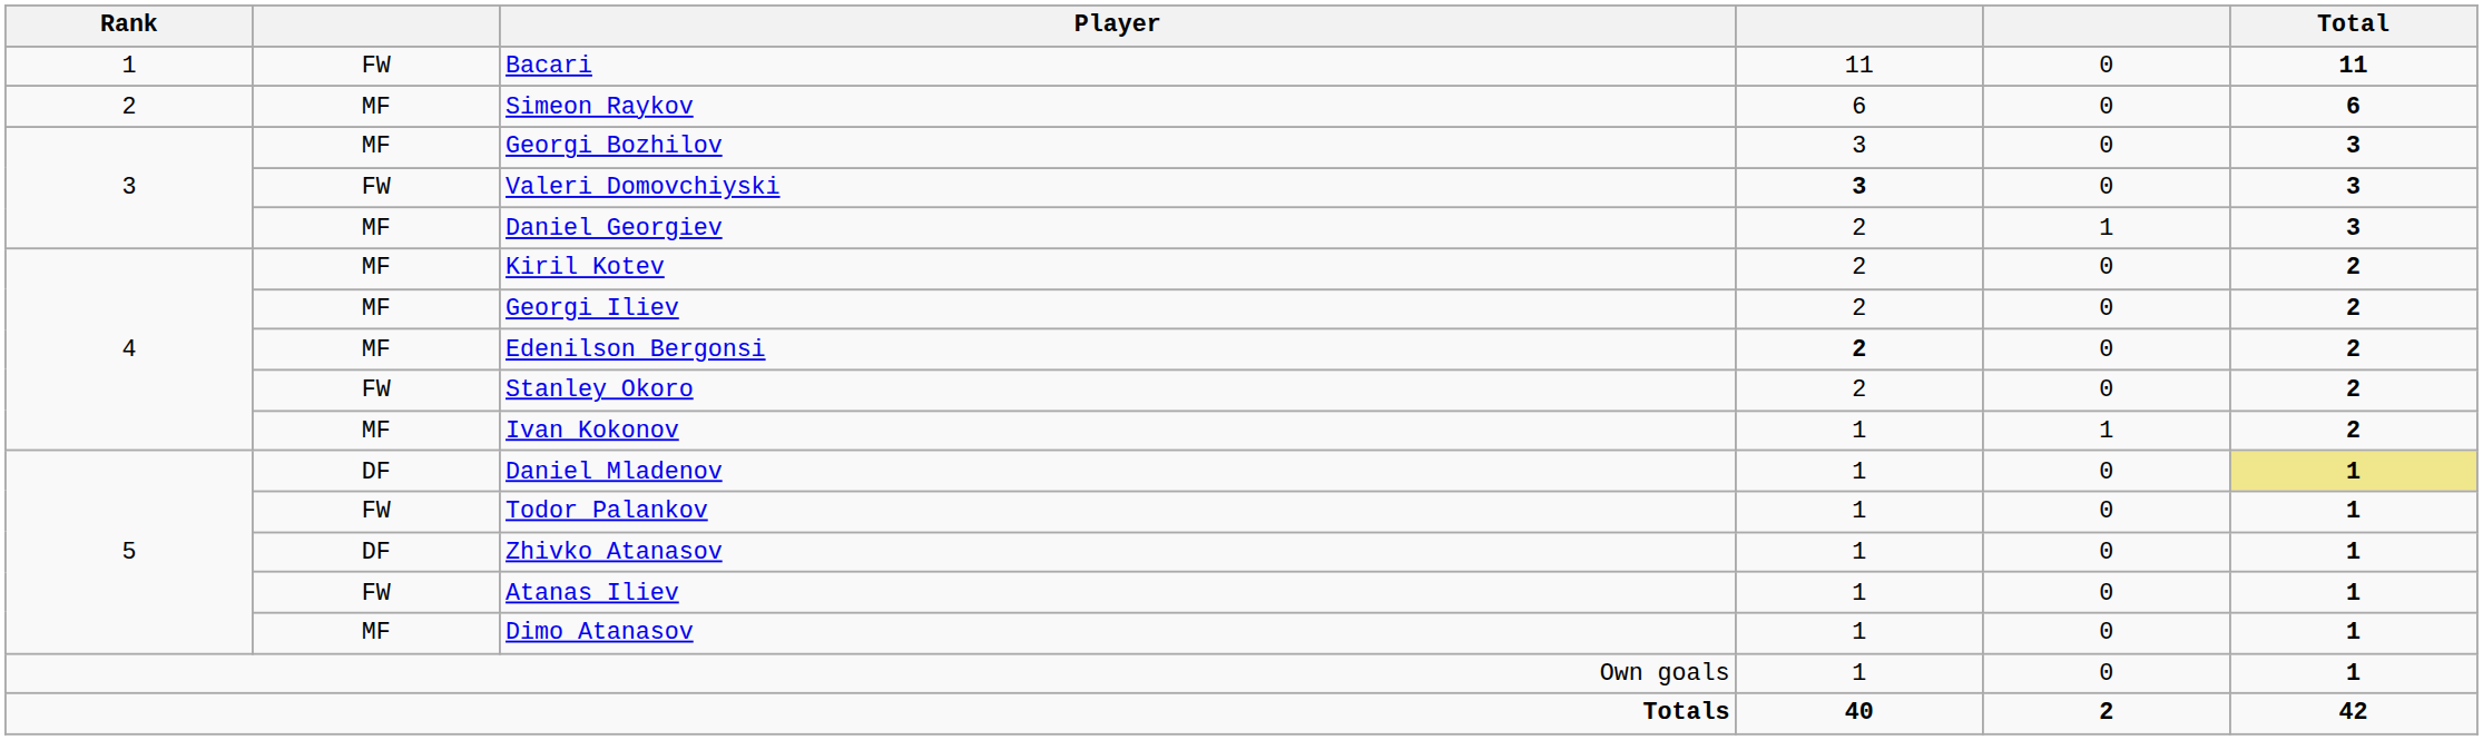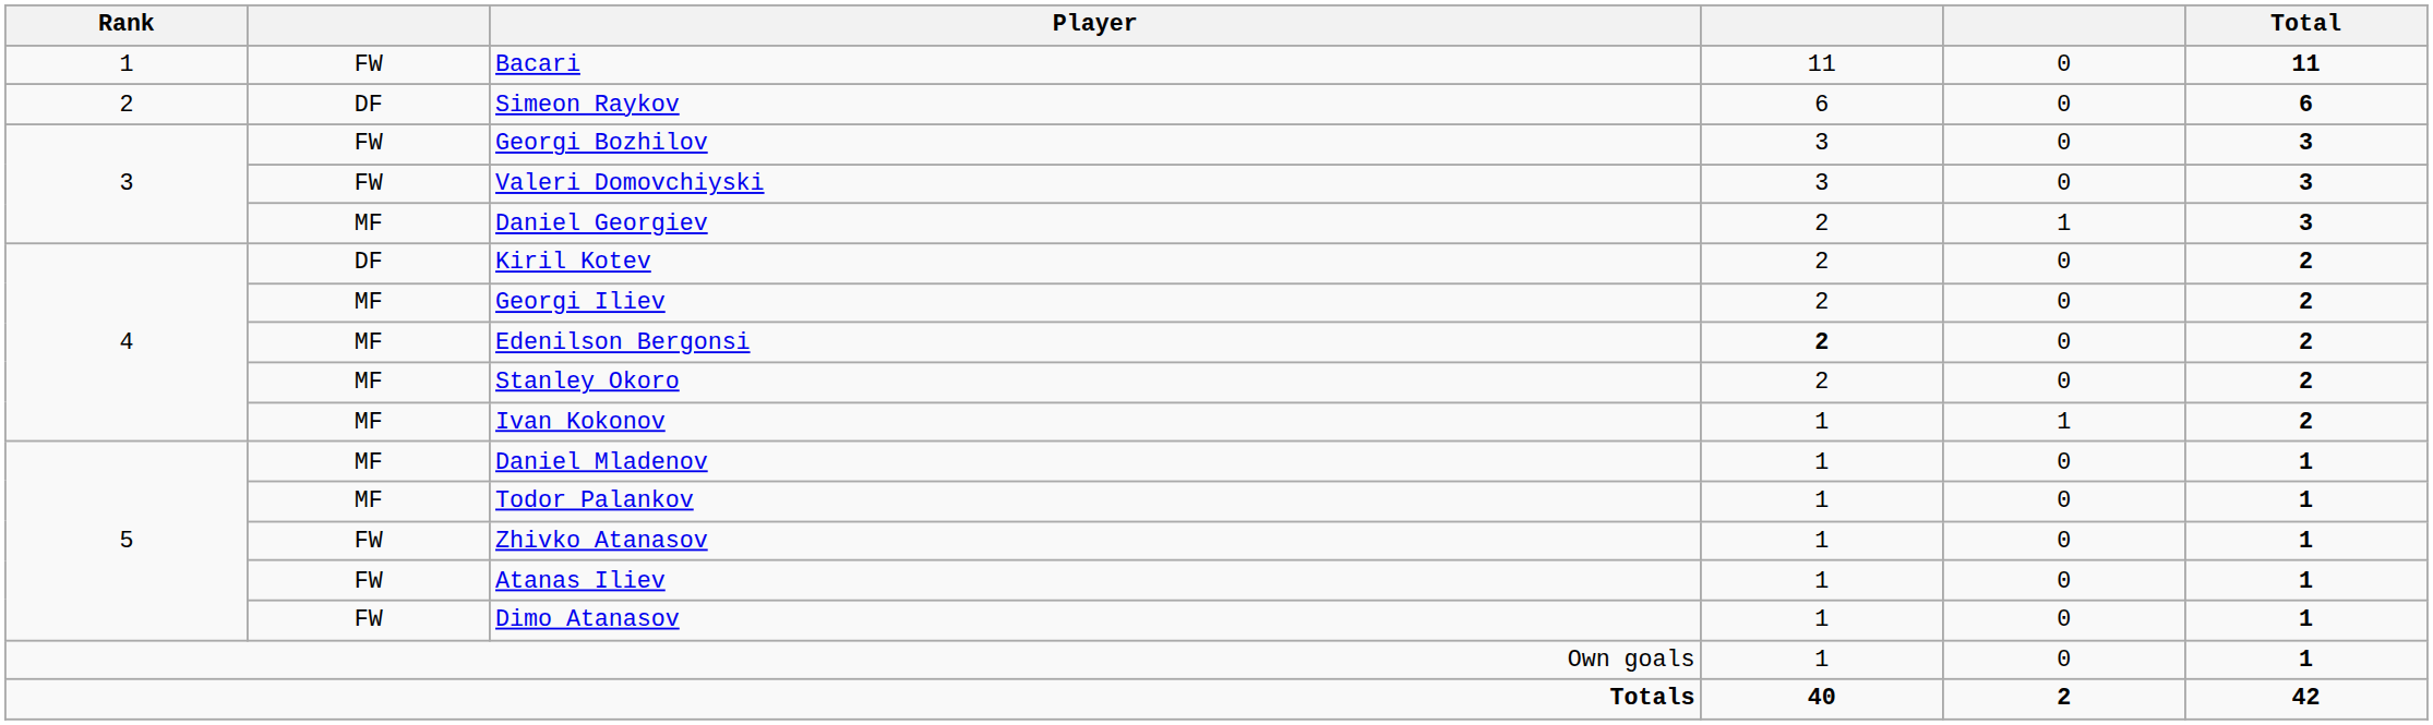Simeon Raykov | column 2: MF -> DF
Georgi Bozhilov | column 2: MF -> FW
Valeri Domovchiyski | column 4: bold -> normal
Kiril Kotev | column 2: MF -> DF
Stanley Okoro | column 2: FW -> MF
Daniel Mladenov | column 2: DF -> MF
Daniel Mladenov | Total: khaki background -> no background
Todor Palankov | column 2: FW -> MF
Zhivko Atanasov | column 2: DF -> FW
Dimo Atanasov | column 2: MF -> FW
